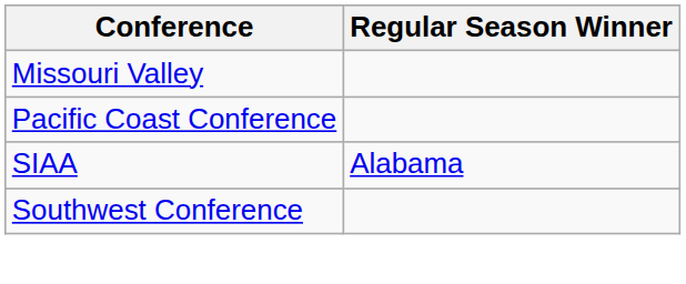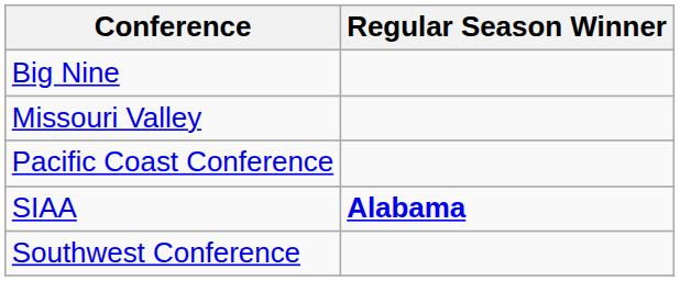+ row: Big Nine
SIAA | Regular Season Winner: normal -> bold
